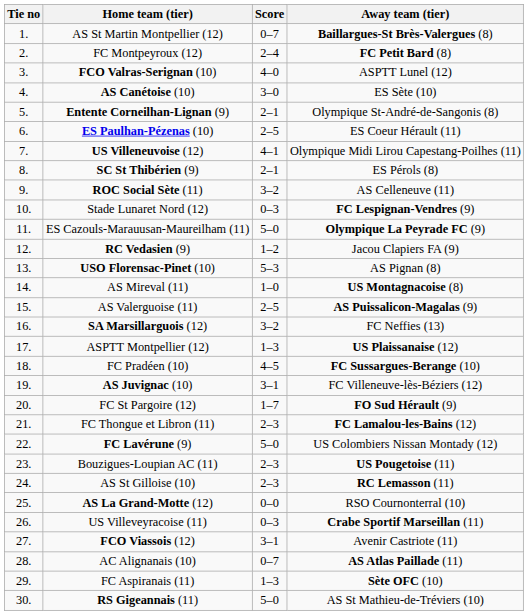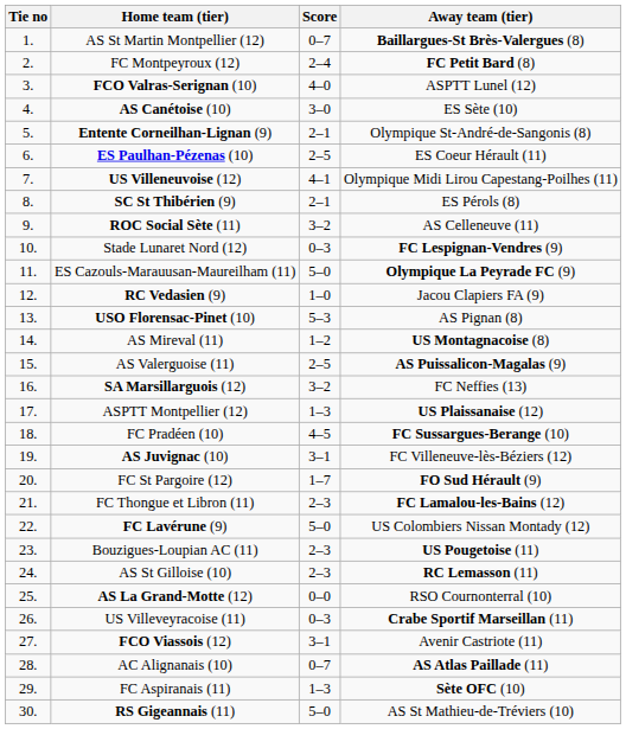RC Vedasien (9) | Score: 1–2 -> 1–0
AS Mireval (11) | Score: 1–0 -> 1–2
